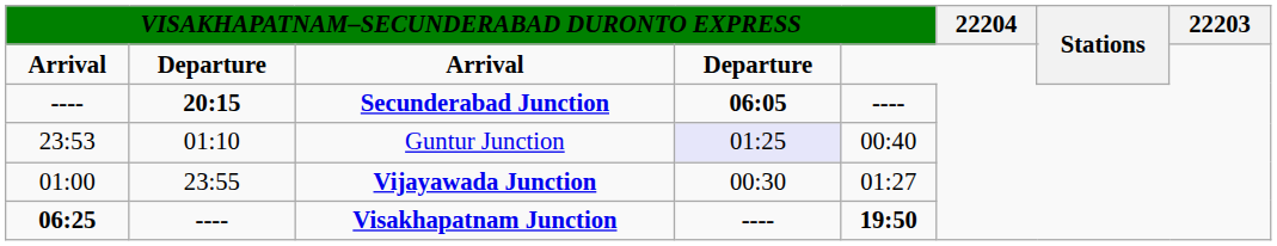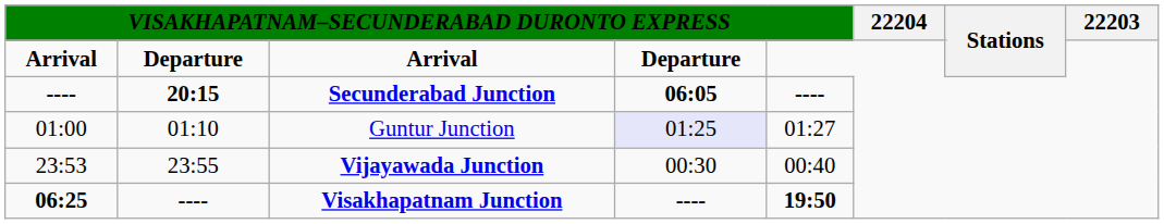Guntur Junction | column 1: 23:53 -> 01:00
Guntur Junction | column 5: 00:40 -> 01:27
Vijayawada Junction | column 1: 01:00 -> 23:53
Vijayawada Junction | column 5: 01:27 -> 00:40
